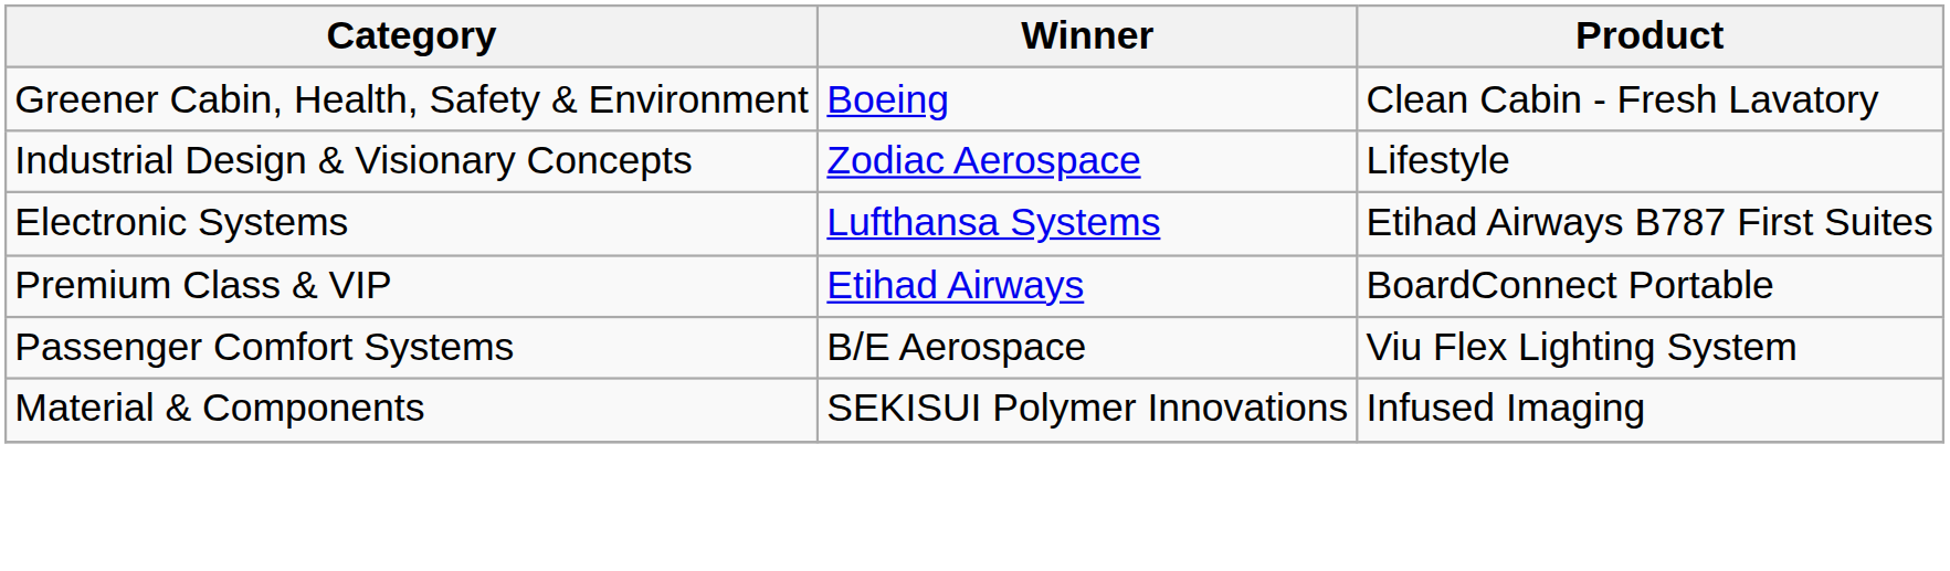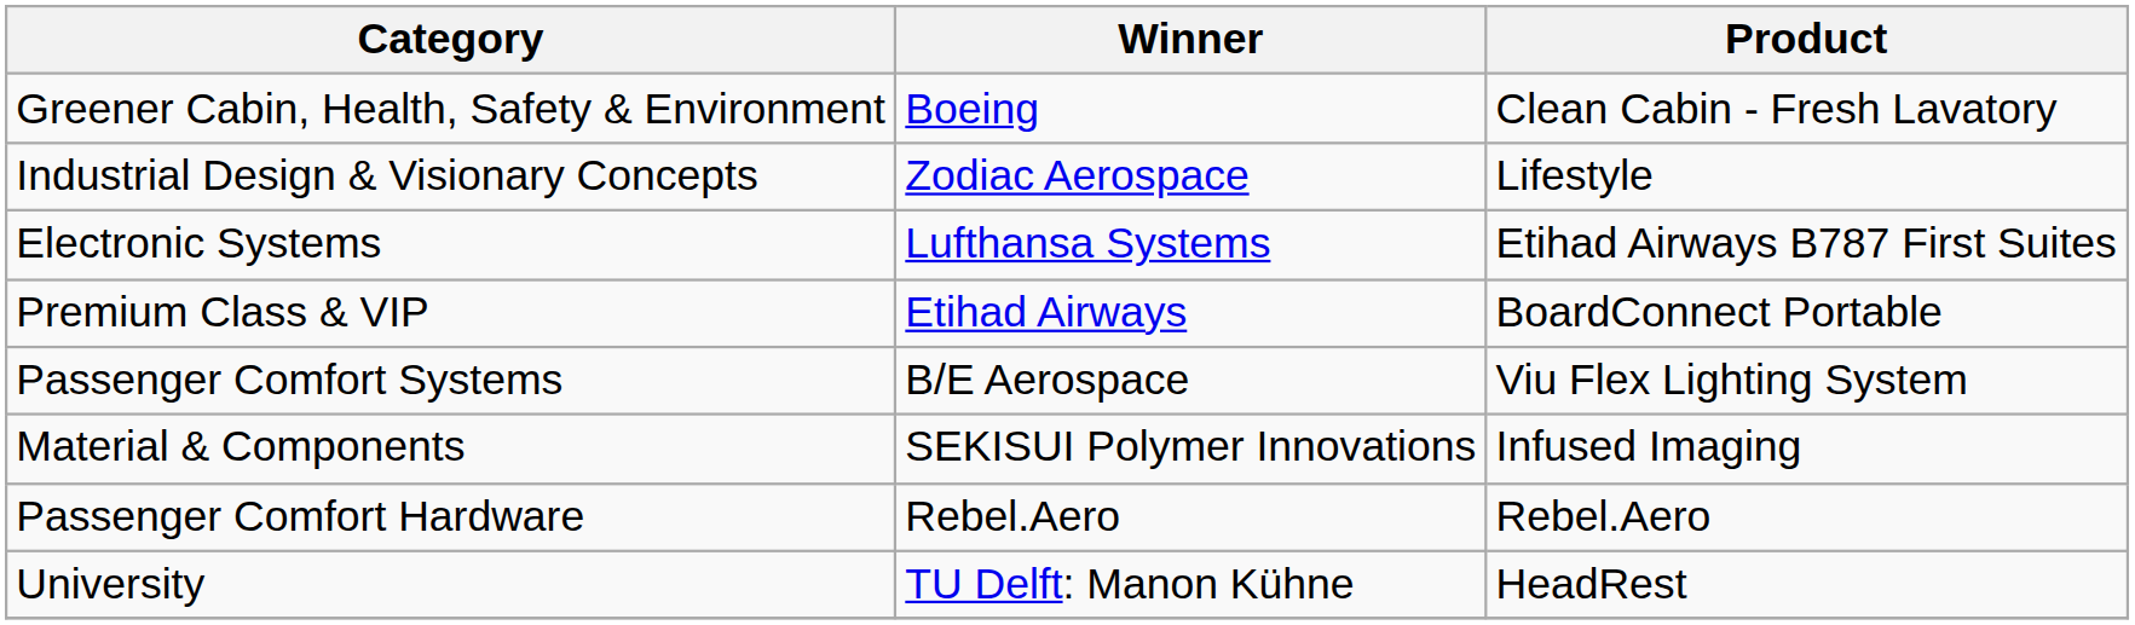+ row: Passenger Comfort Hardware | Rebel.Aero | Rebel.Aero
+ row: University | TU Delft: Manon Kühne | HeadRest
